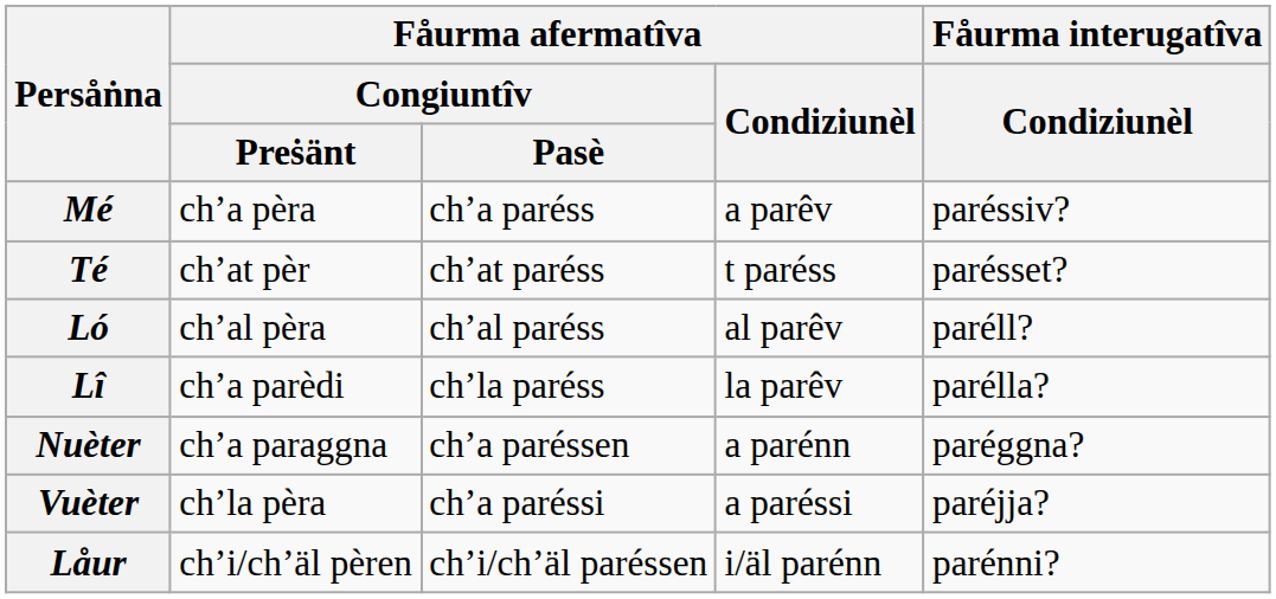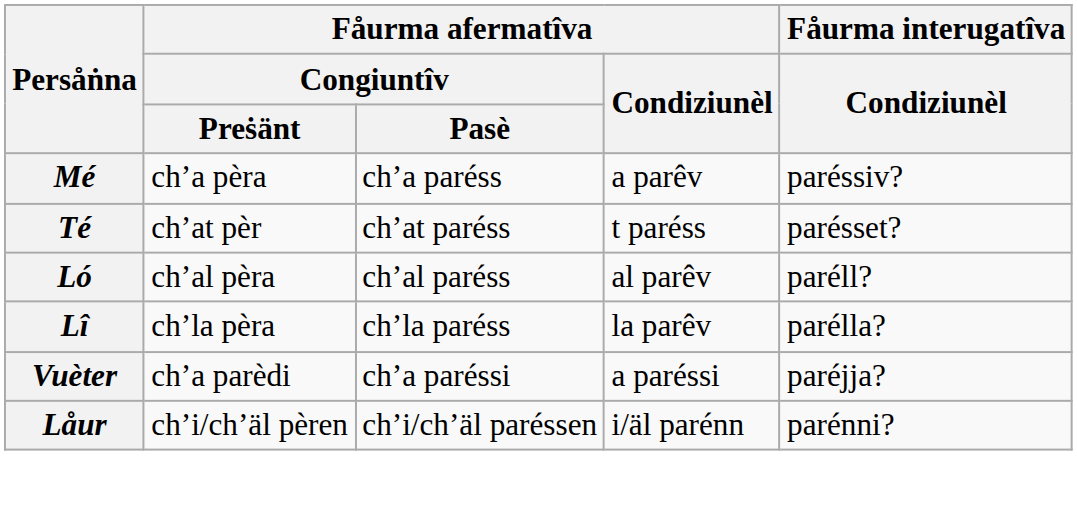Lî | Fåurma afermatîva / Congiuntîv / Preṡänt: ch’a parèdi -> ch’la pèra
- row: Nuèter | ch’a paraggna | ch’a paréssen | a parénn | paréggna?
Vuèter | Fåurma afermatîva / Congiuntîv / Preṡänt: ch’la pèra -> ch’a parèdi
